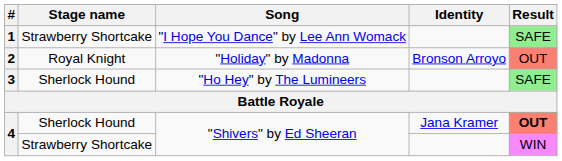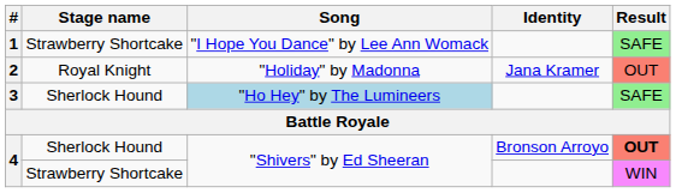2 | Identity: Bronson Arroyo -> Jana Kramer
3 | Song: no background -> lightblue background
4 / Sherlock Hound | Identity: Jana Kramer -> Bronson Arroyo
